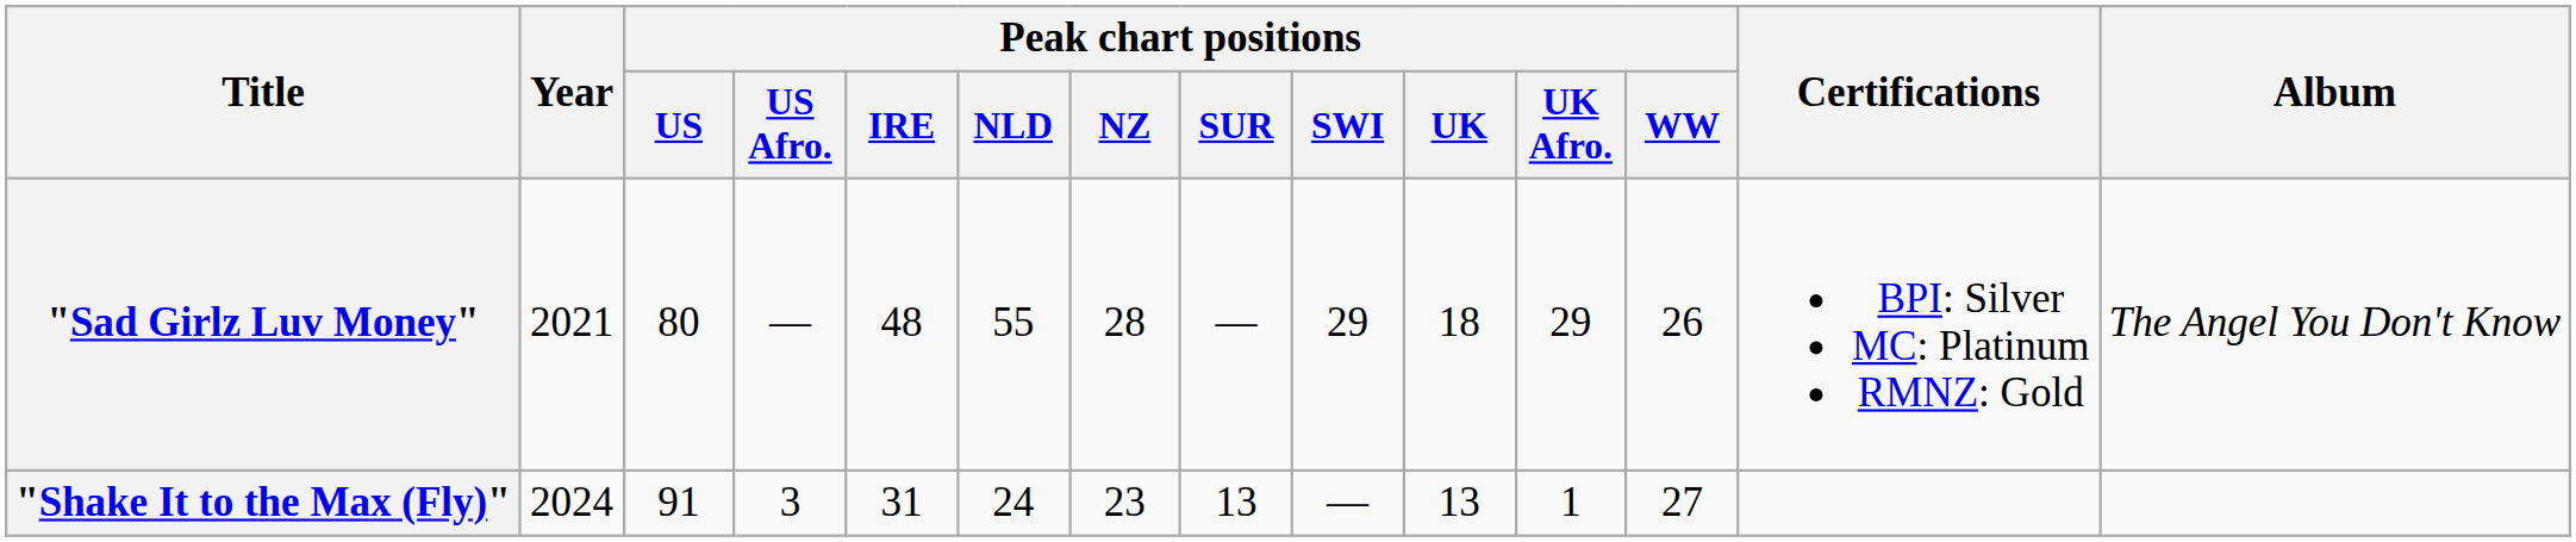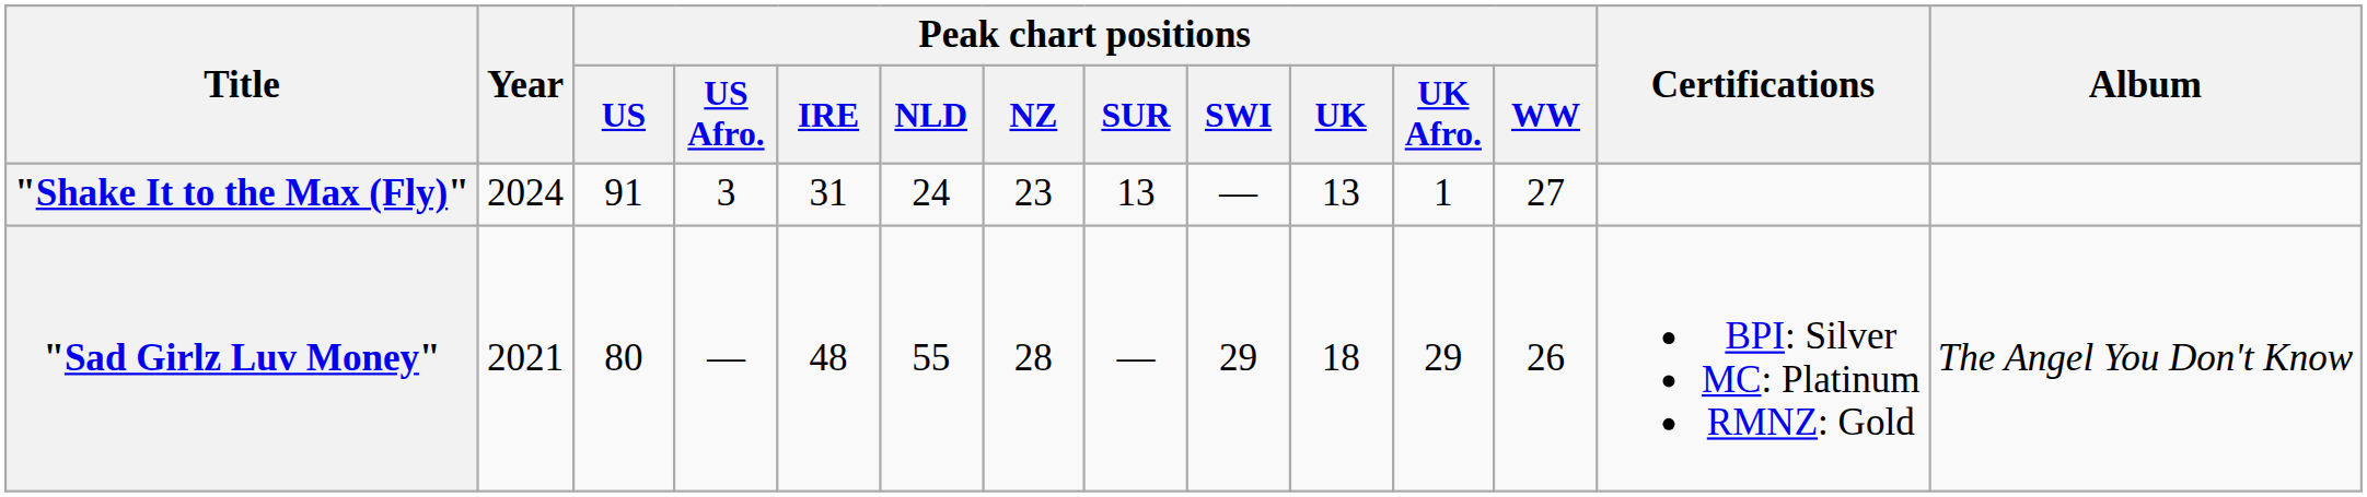rows swapped: "Sad Girlz Luv Money" <-> "Shake It to the Max (Fly)"
